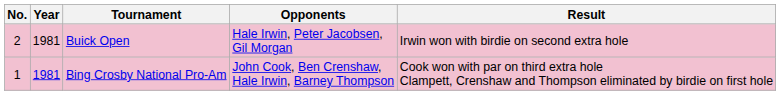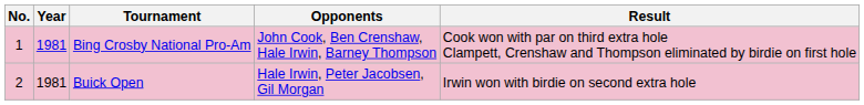rows swapped: Bing Crosby National Pro-Am <-> Buick Open
